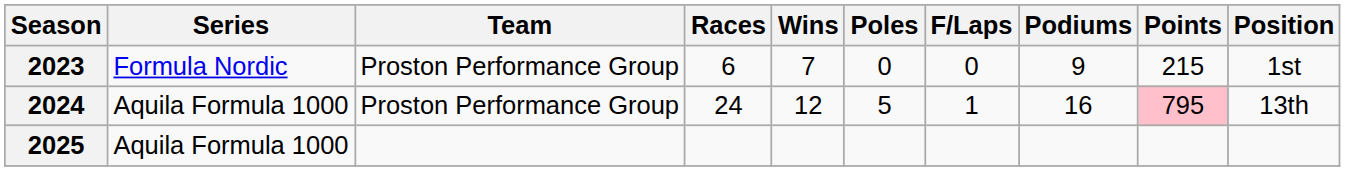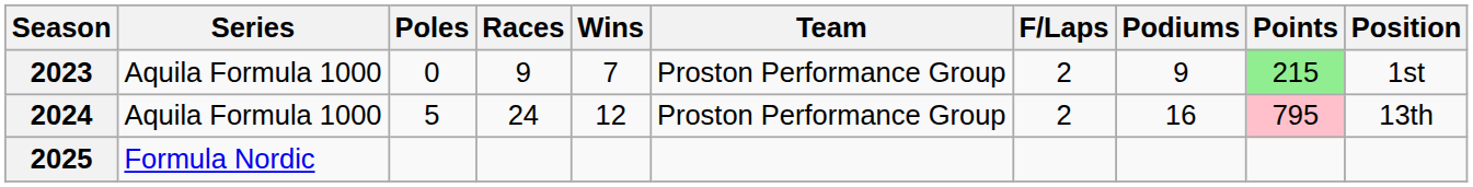columns swapped: Team <-> Poles
2023 | Series: Formula Nordic -> Aquila Formula 1000
2023 | Races: 6 -> 9
2023 | F/Laps: 0 -> 2
2023 | Points: no background -> lightgreen background
2024 | F/Laps: 1 -> 2
2025 | Series: Aquila Formula 1000 -> Formula Nordic
